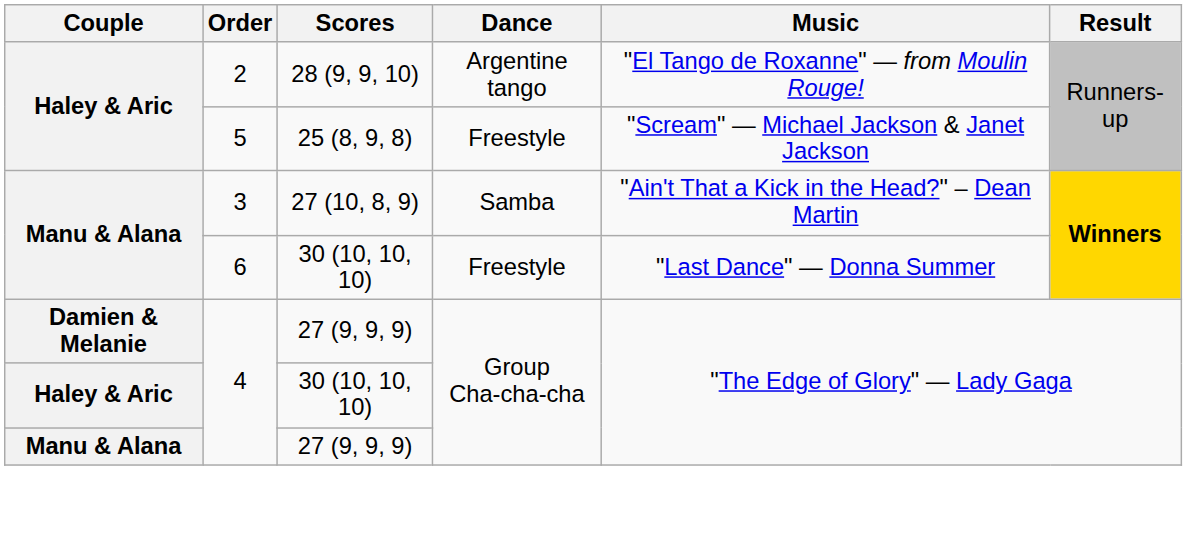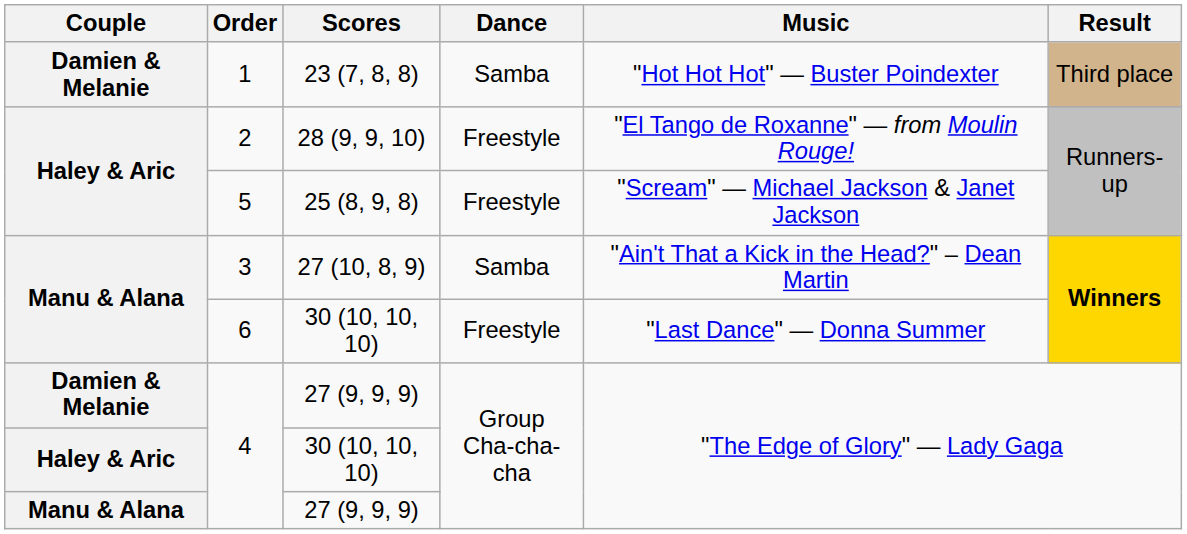+ row: Damien & Melanie | 1 | 23 (7, 8, 8) | Samba | "Hot Hot Hot" — Buster Poindexter | Third place
2 | Dance: Argentine tango -> Freestyle
